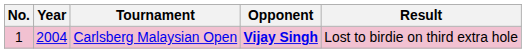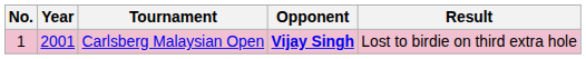Carlsberg Malaysian Open | Year: 2004 -> 2001
